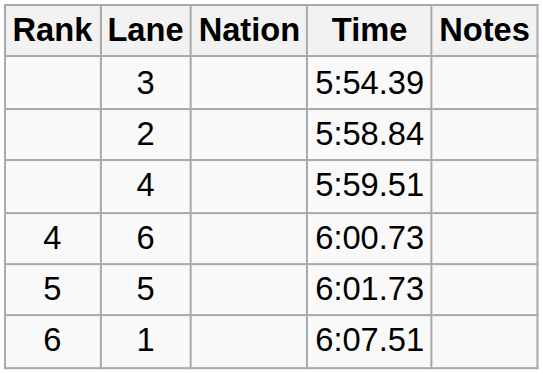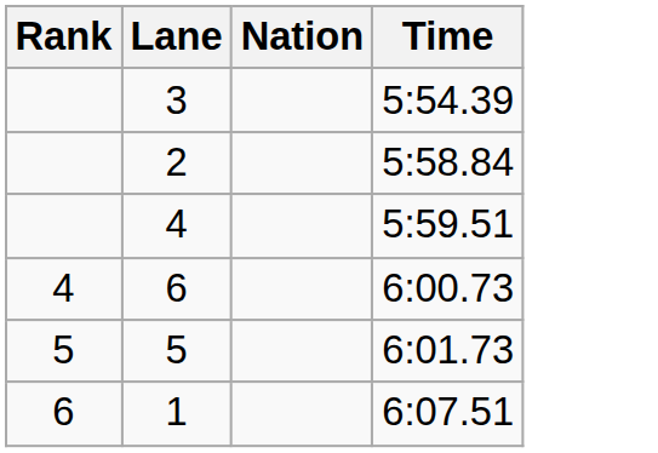- column: Notes
